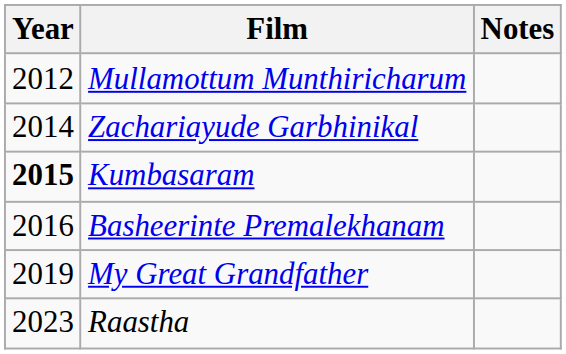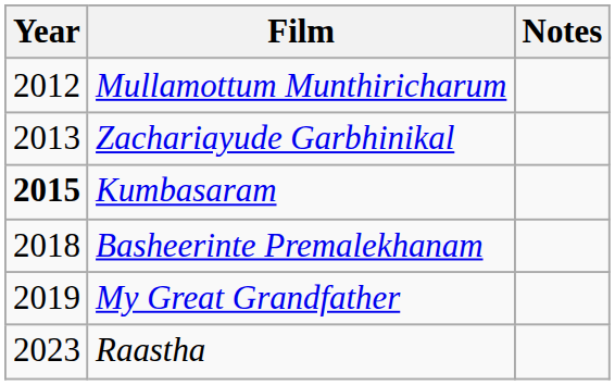Zachariayude Garbhinikal | Year: 2014 -> 2013
Basheerinte Premalekhanam | Year: 2016 -> 2018
